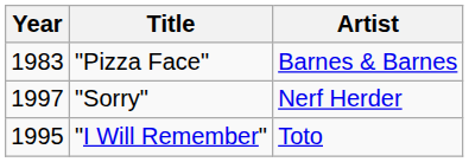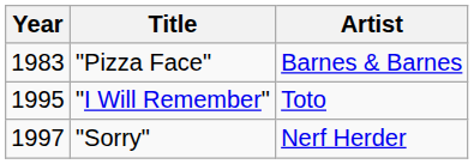rows swapped: "I Will Remember" <-> "Sorry"
